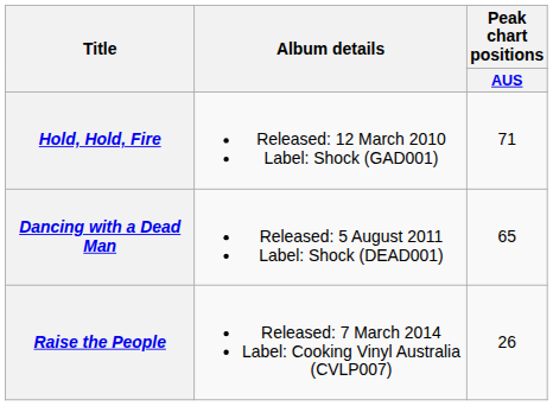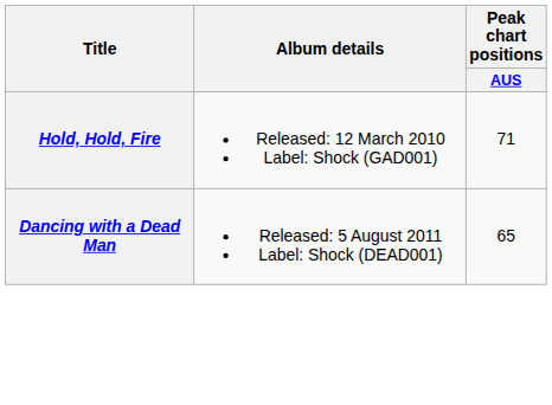- row: Raise the People | Released: 7 March 2014 Label: Cooking Vinyl Australia (CVLP007) | 26
